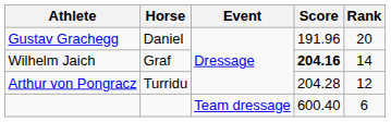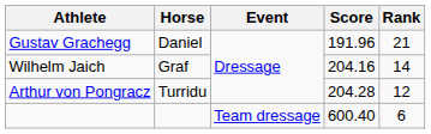Gustav Grachegg | Rank: 20 -> 21
Wilhelm Jaich | Score: bold -> normal
